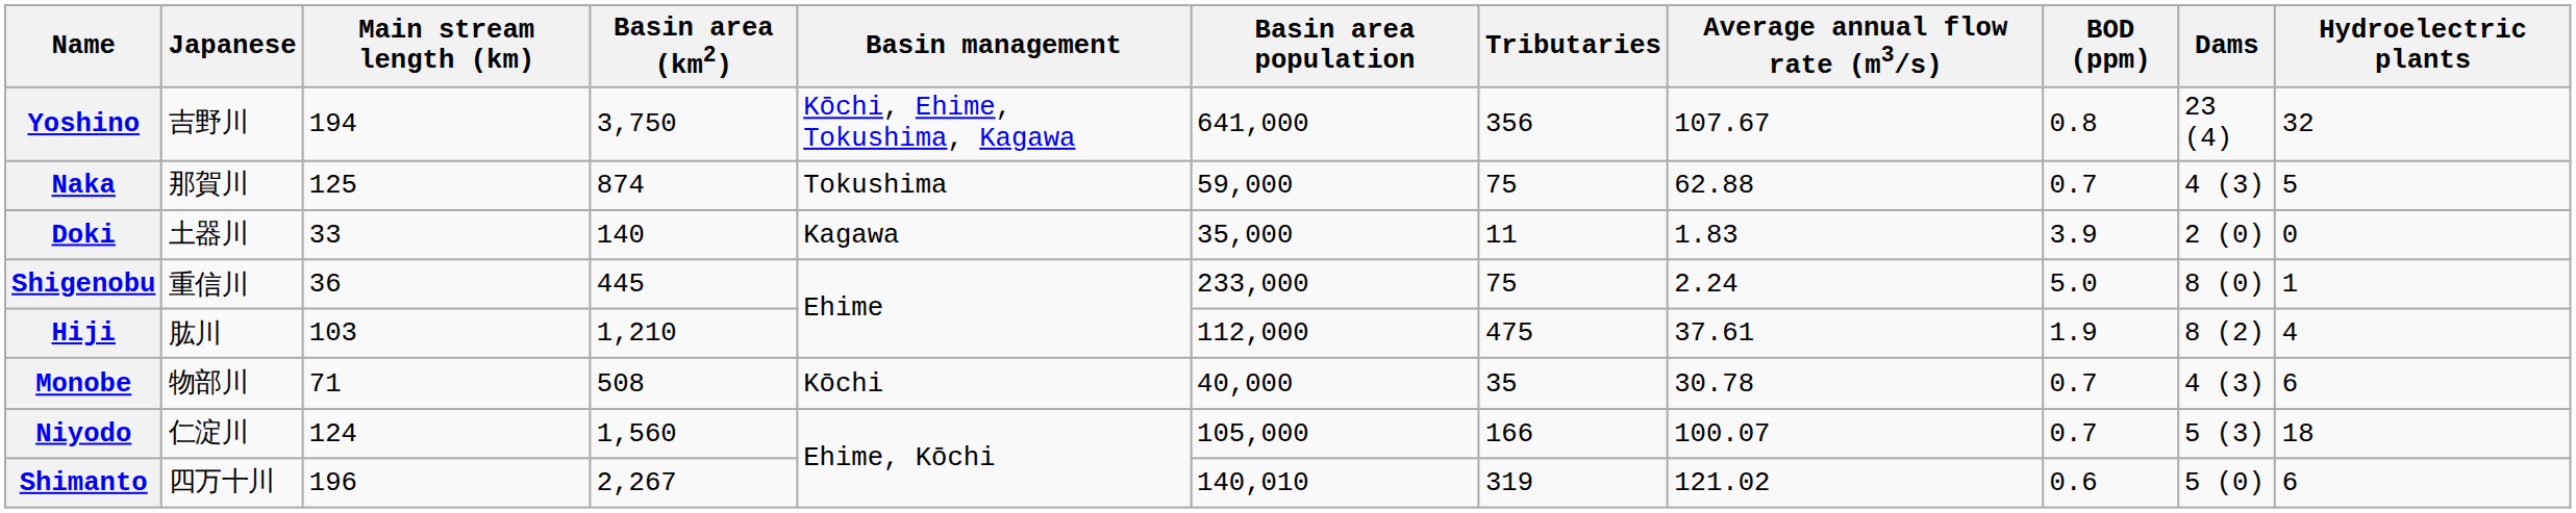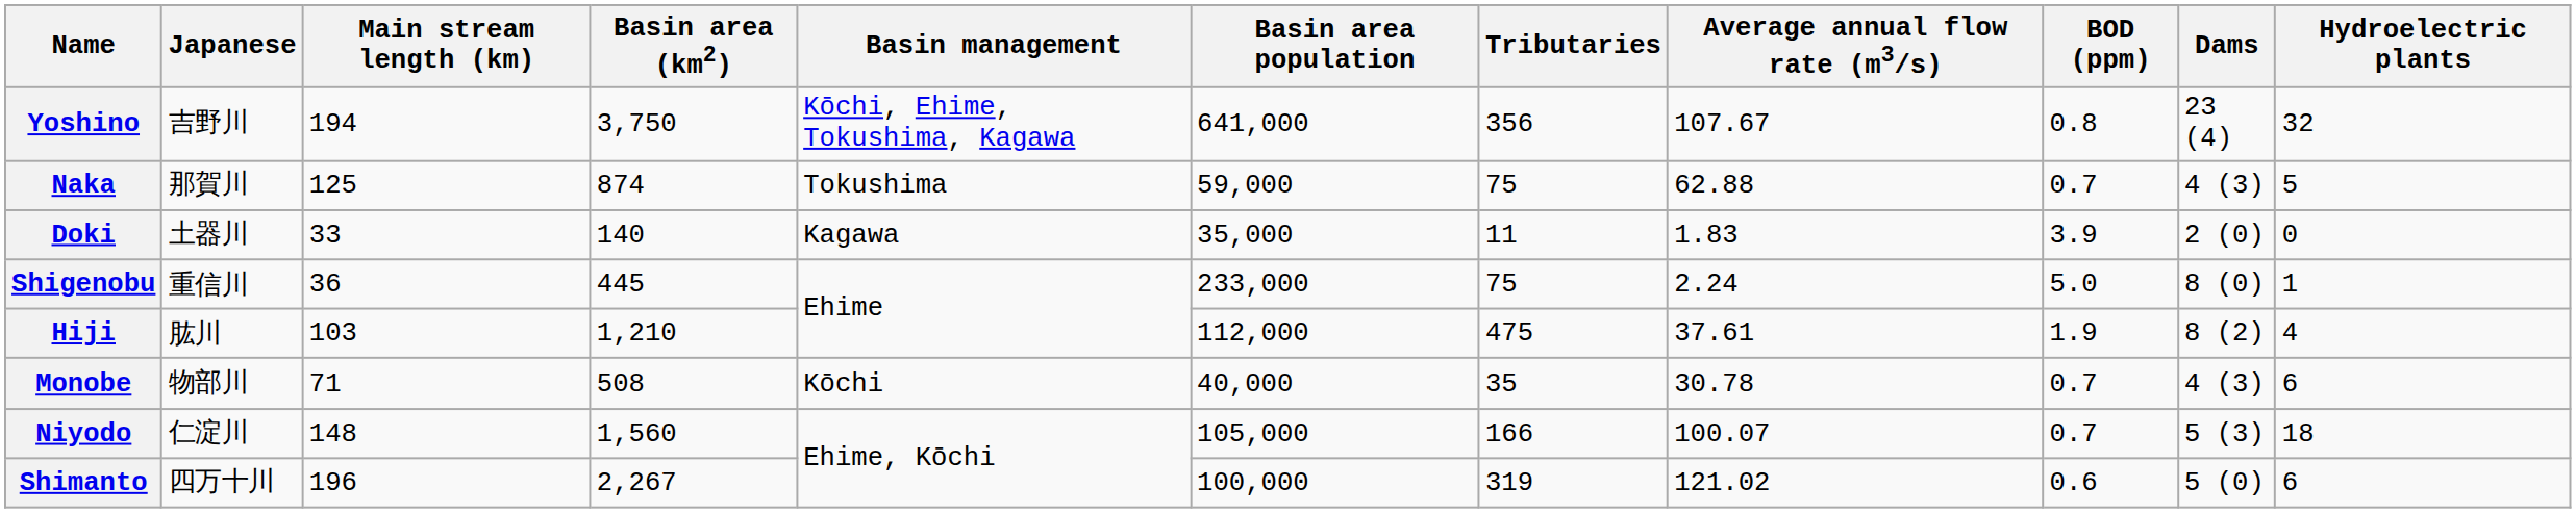Niyodo | Main stream length (km): 124 -> 148
Shimanto | Basin area population: 140,010 -> 100,000
